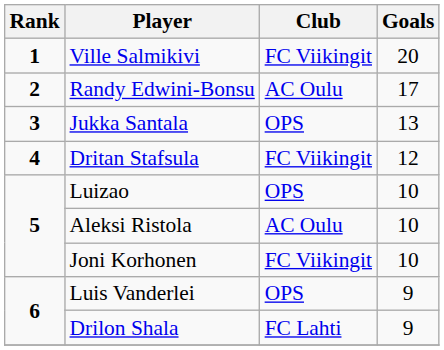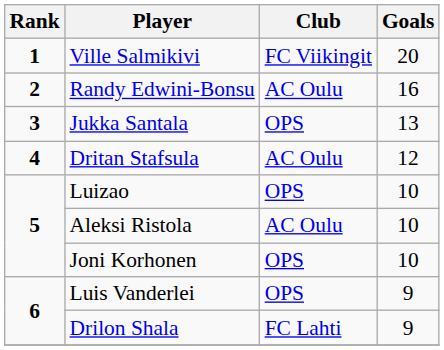Randy Edwini-Bonsu | Goals: 17 -> 16
Dritan Stafsula | Club: FC Viikingit -> AC Oulu
Joni Korhonen | Club: FC Viikingit -> OPS
